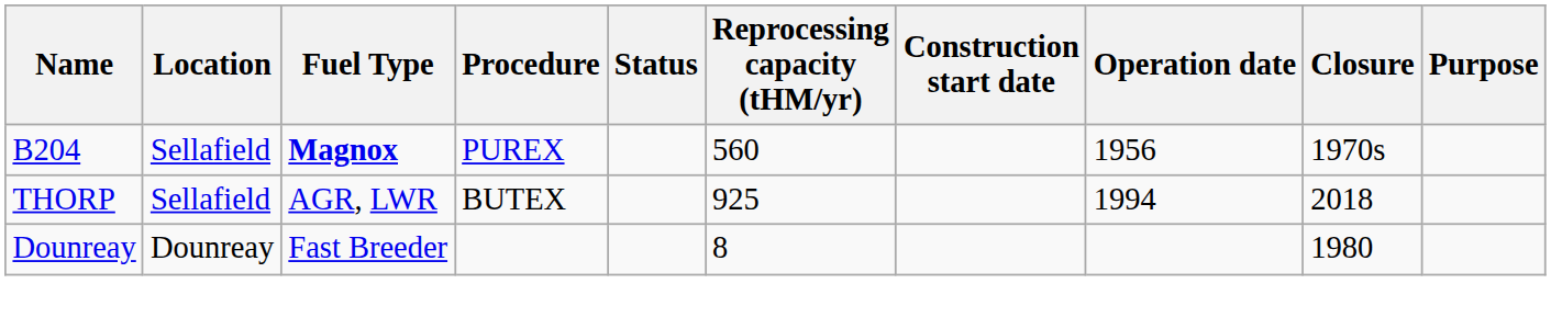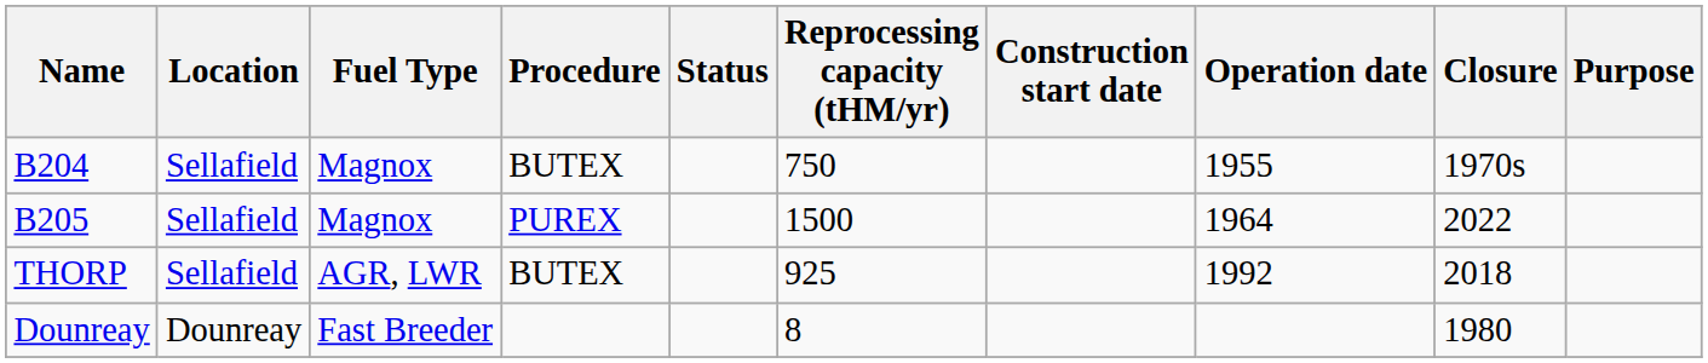B204 | Fuel Type: bold -> normal
B204 | Procedure: PUREX -> BUTEX
B204 | Reprocessing capacity (tHM/yr): 560 -> 750
B204 | Operation date: 1956 -> 1955
+ row: B205 | Sellafield | Magnox | PUREX | 1500 | 1964 | 2022
THORP | Operation date: 1994 -> 1992
